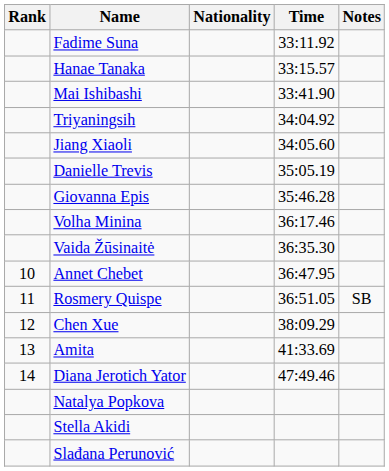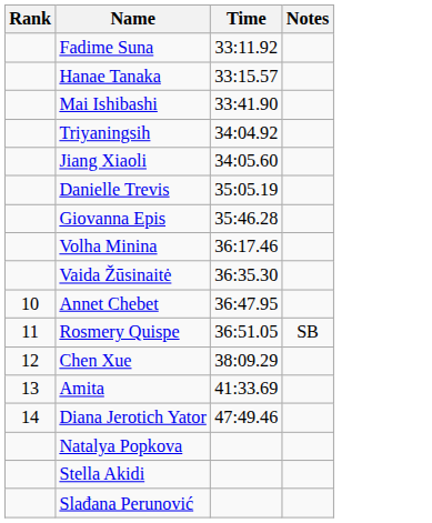- column: Nationality
